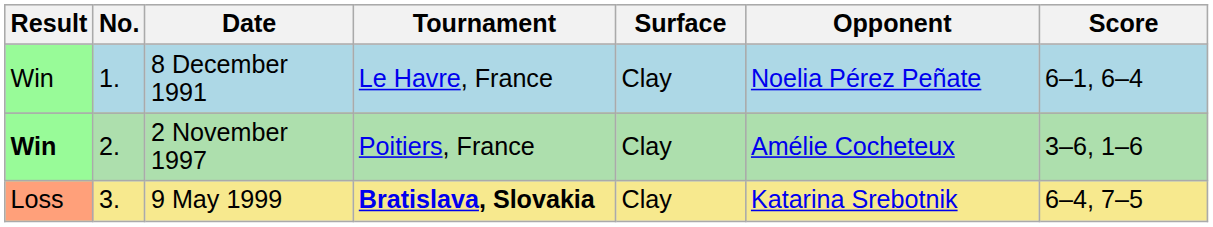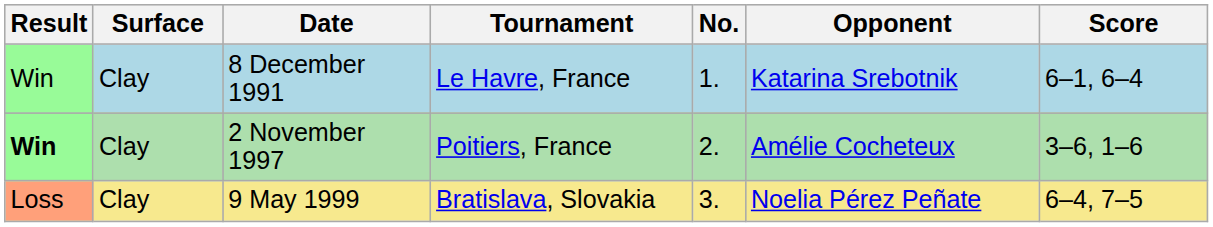columns swapped: No. <-> Surface
8 December 1991 | Opponent: Noelia Pérez Peñate -> Katarina Srebotnik
9 May 1999 | Tournament: bold -> normal
9 May 1999 | Opponent: Katarina Srebotnik -> Noelia Pérez Peñate
